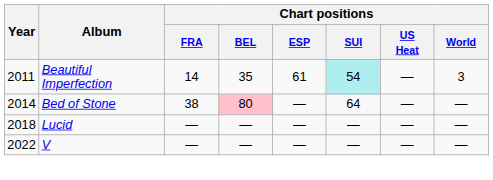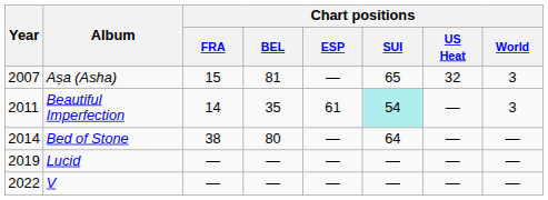+ row: 2007 | Aṣa (Asha) | 15 | 81 | — | 65 | 32 | 3
Bed of Stone | Chart positions / BEL: pink background -> no background
Lucid | Year: 2018 -> 2019
